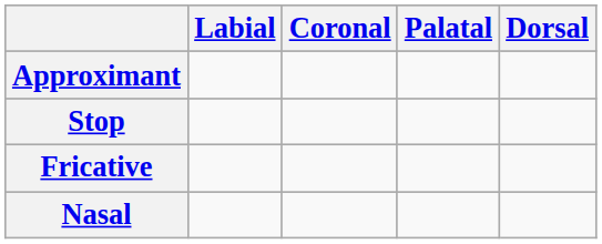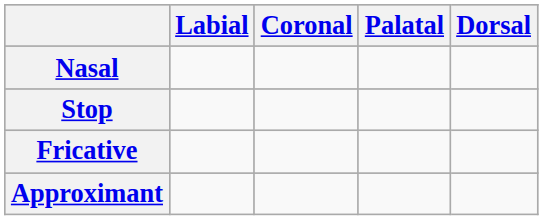rows swapped: Nasal <-> Approximant
